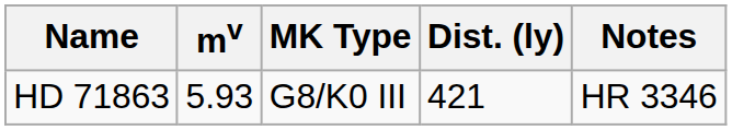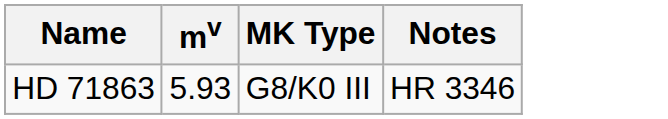- column: Dist. (ly) | 421
